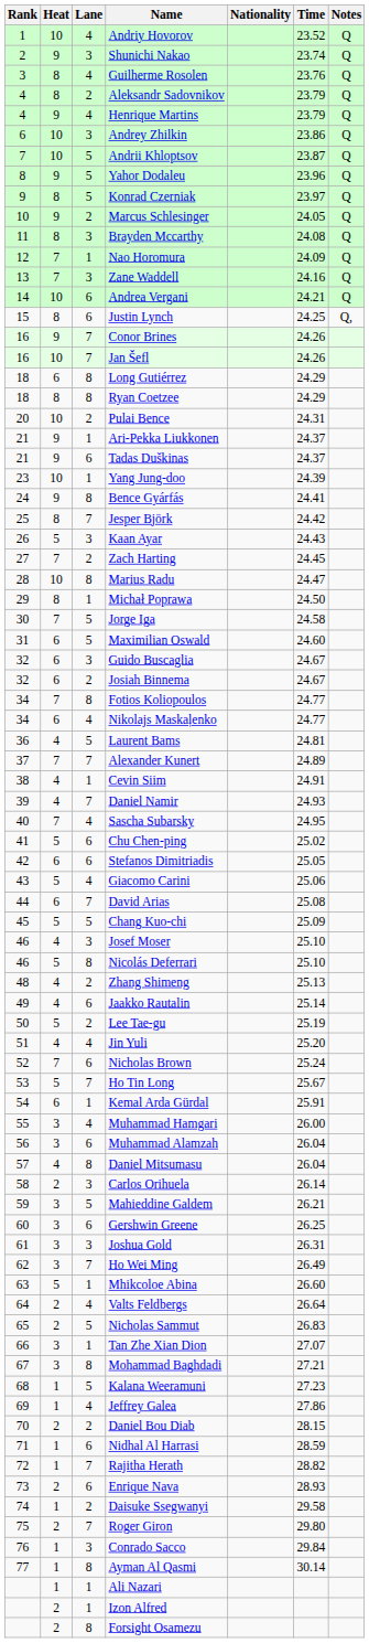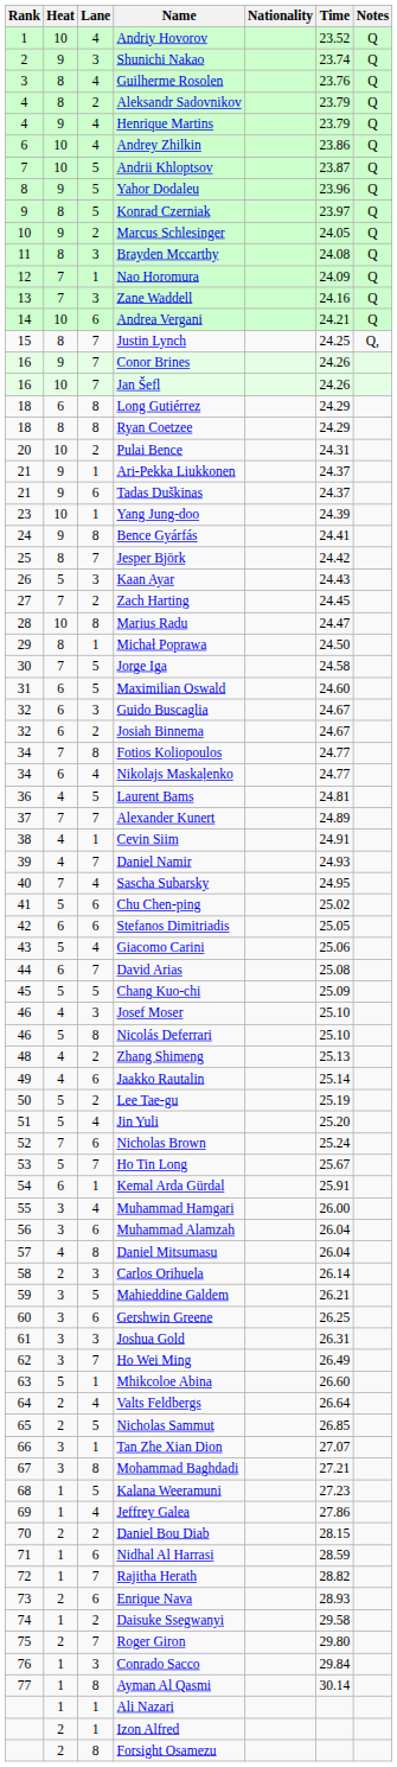Andrey Zhilkin | Lane: 3 -> 4
Justin Lynch | Lane: 6 -> 7
Jin Yuli | Heat: 4 -> 5
Nicholas Sammut | Time: 26.83 -> 26.85
